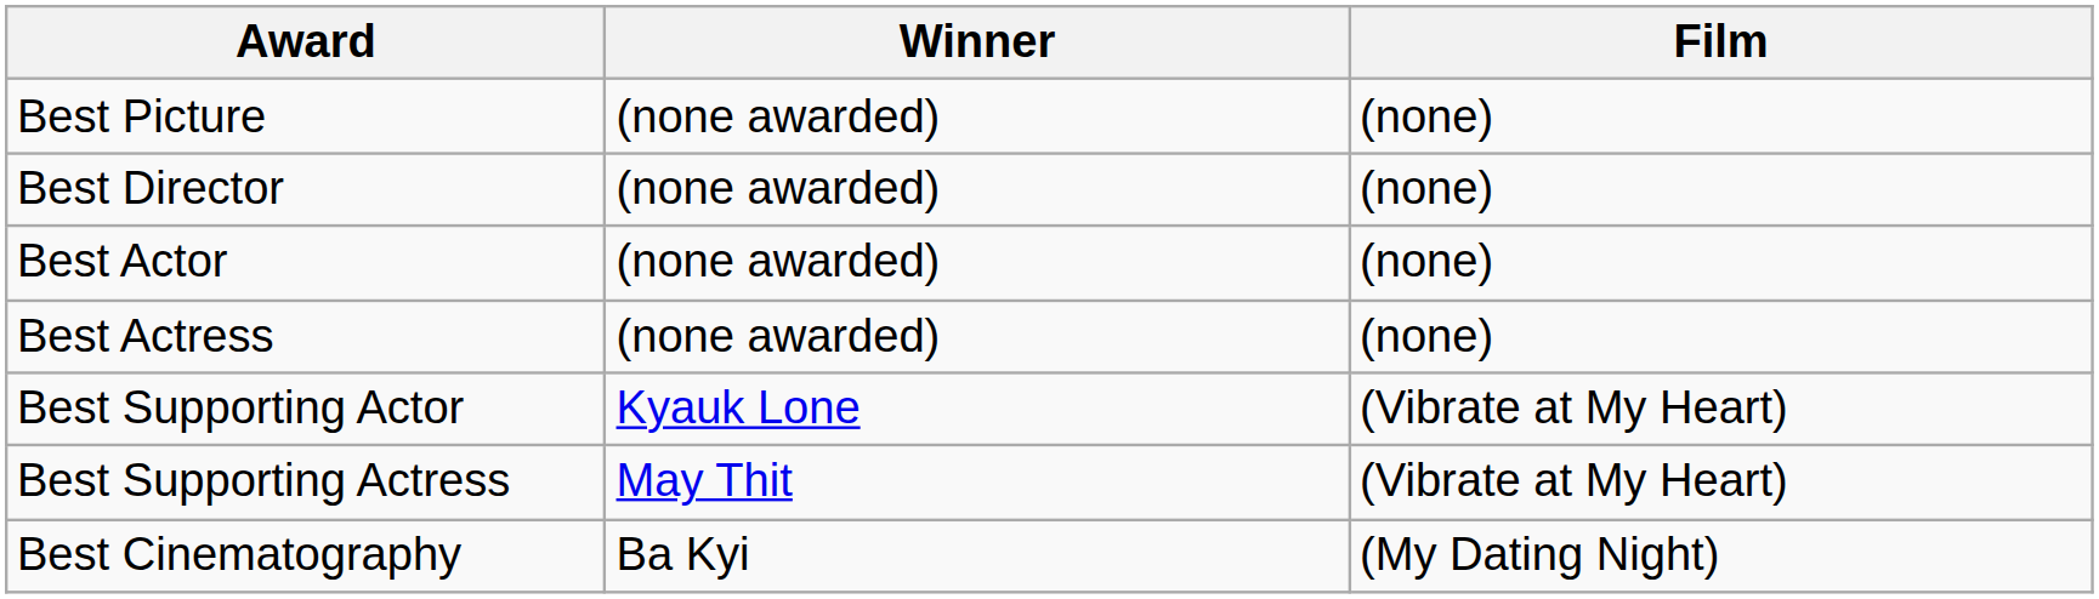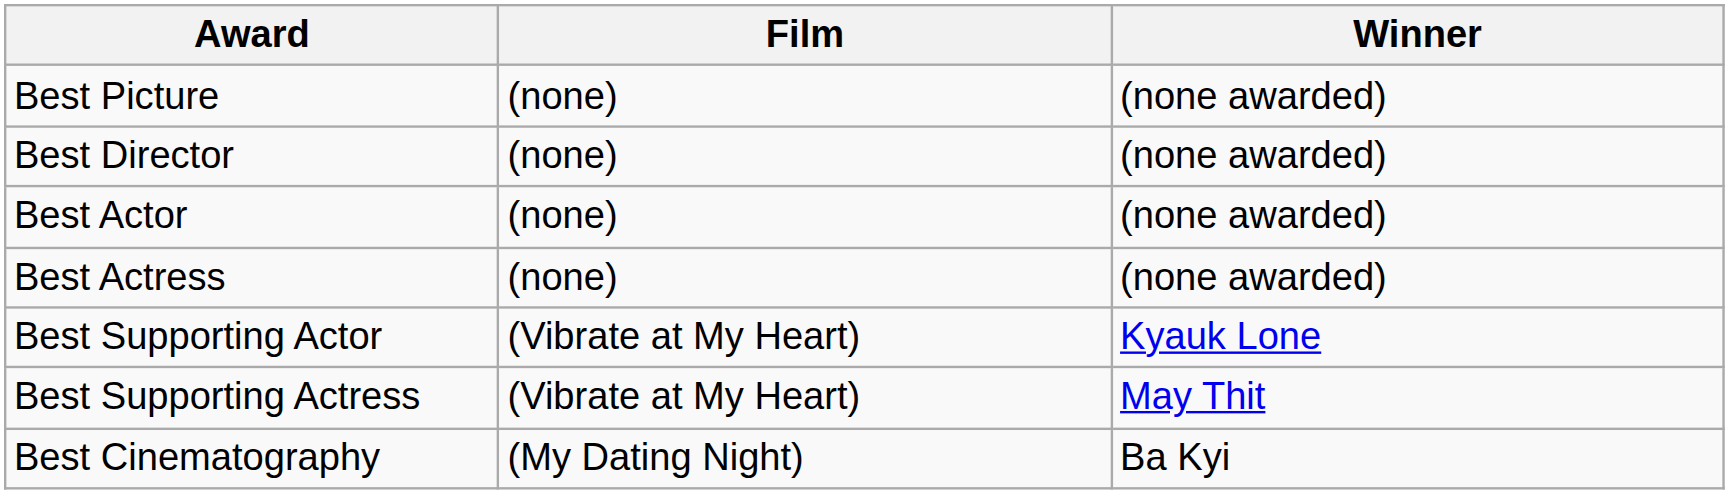columns swapped: Winner <-> Film
